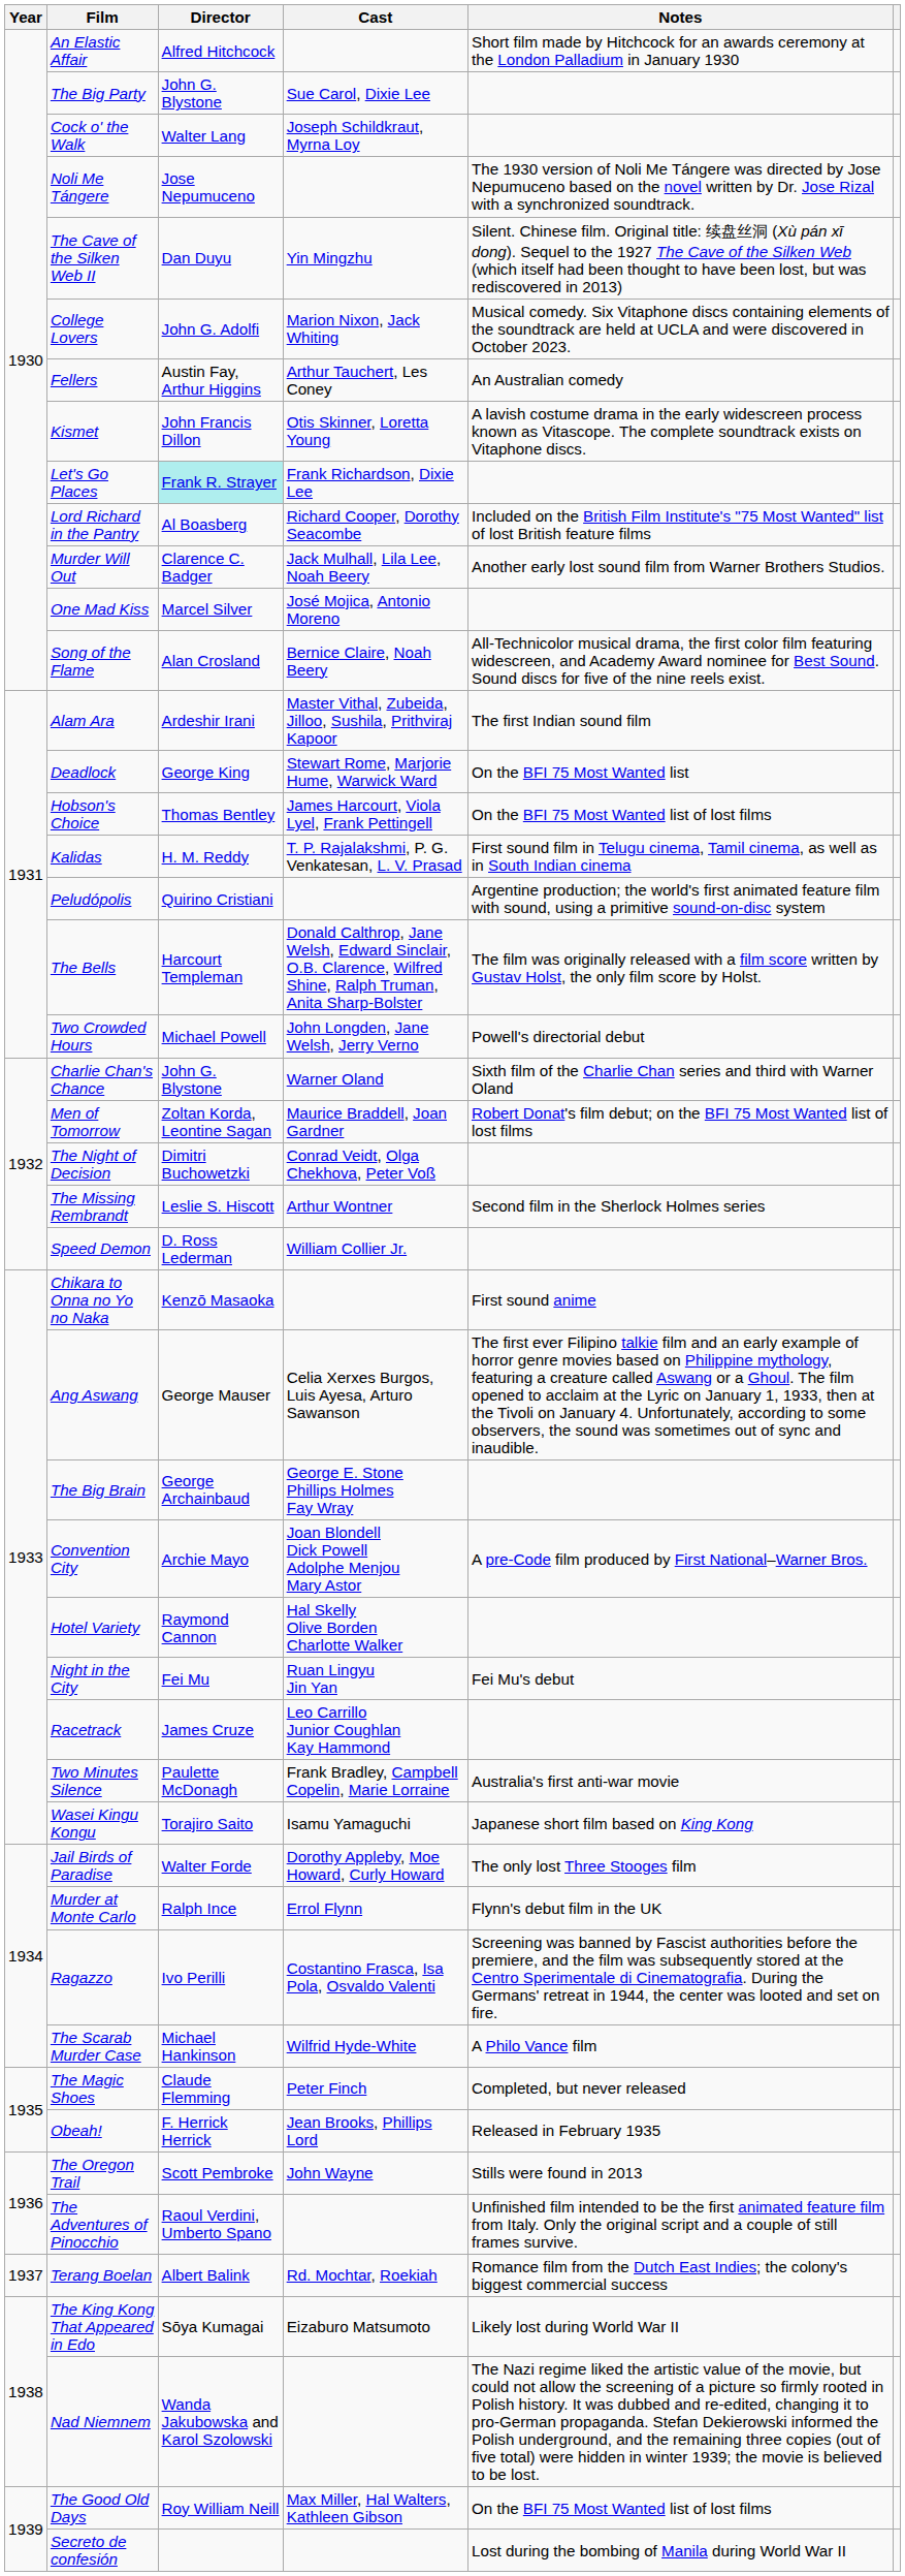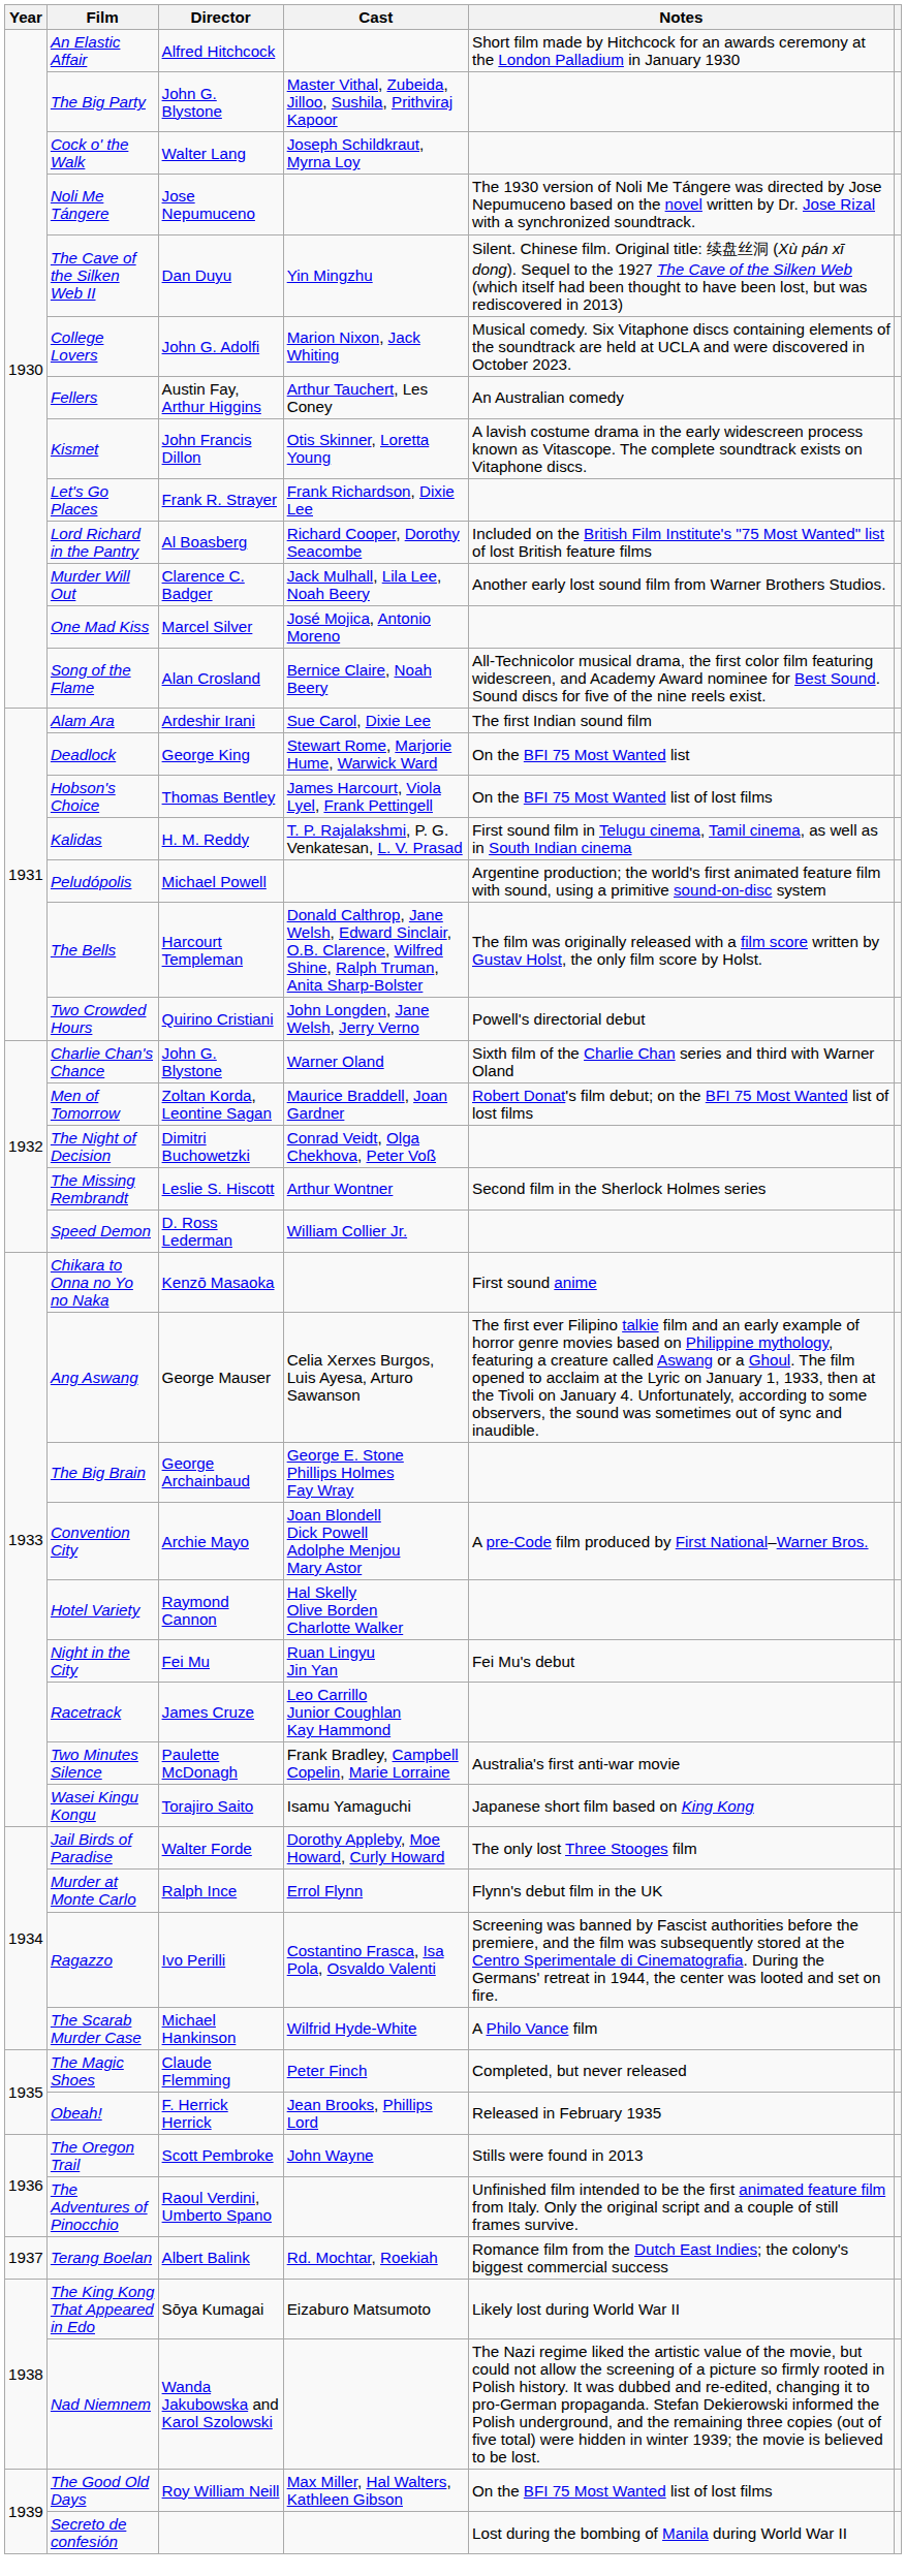The Big Party | Cast: Sue Carol, Dixie Lee -> Master Vithal, Zubeida, Jilloo, Sushila, Prithviraj Kapoor
Let's Go Places | Director: paleturquoise background -> no background
Alam Ara | Cast: Master Vithal, Zubeida, Jilloo, Sushila, Prithviraj Kapoor -> Sue Carol, Dixie Lee
Peludópolis | Director: Quirino Cristiani -> Michael Powell
Two Crowded Hours | Director: Michael Powell -> Quirino Cristiani
